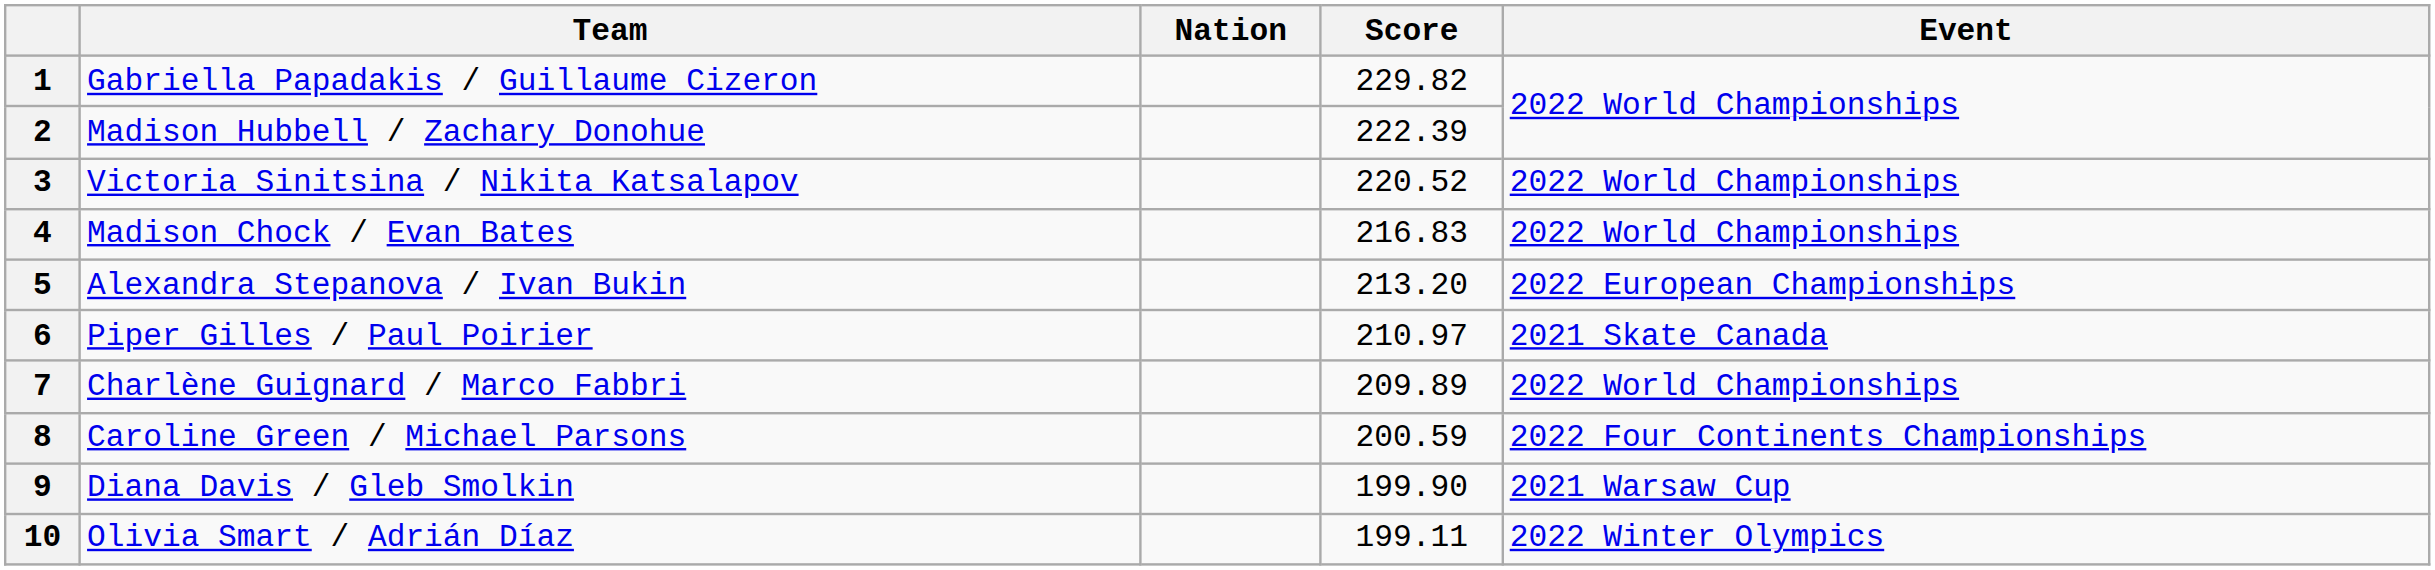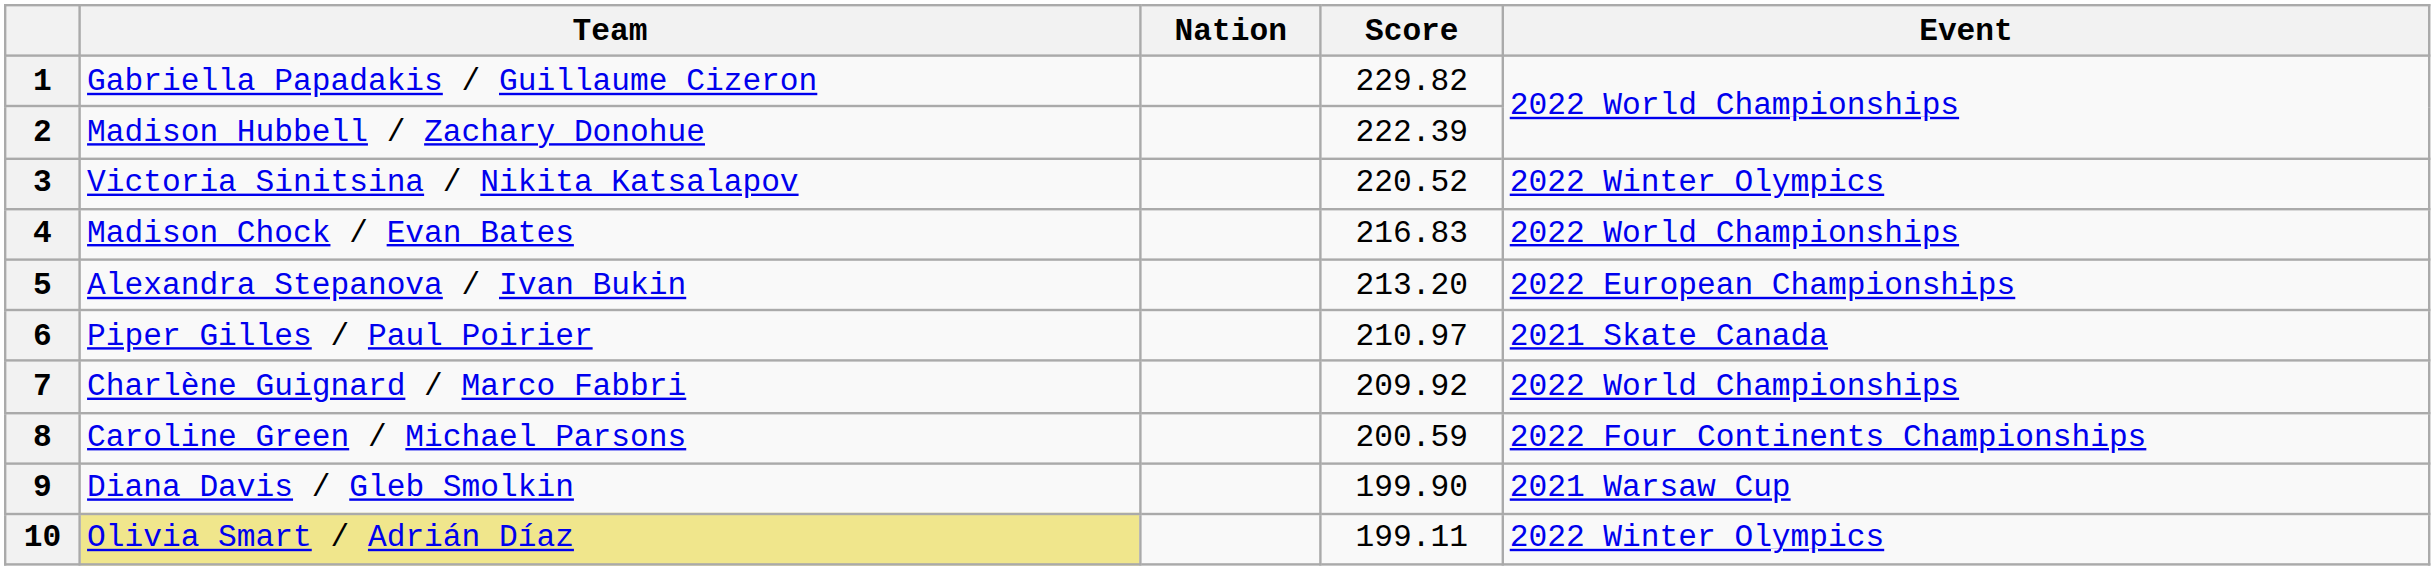3 | Event: 2022 World Championships -> 2022 Winter Olympics
7 | Score: 209.89 -> 209.92
10 | Team: no background -> khaki background
